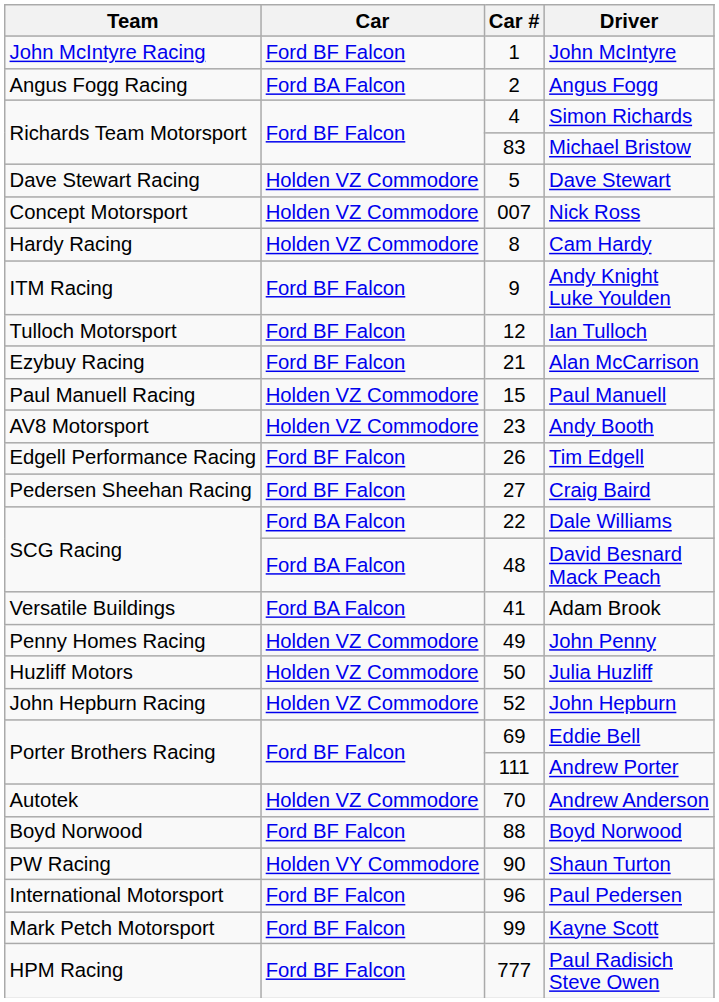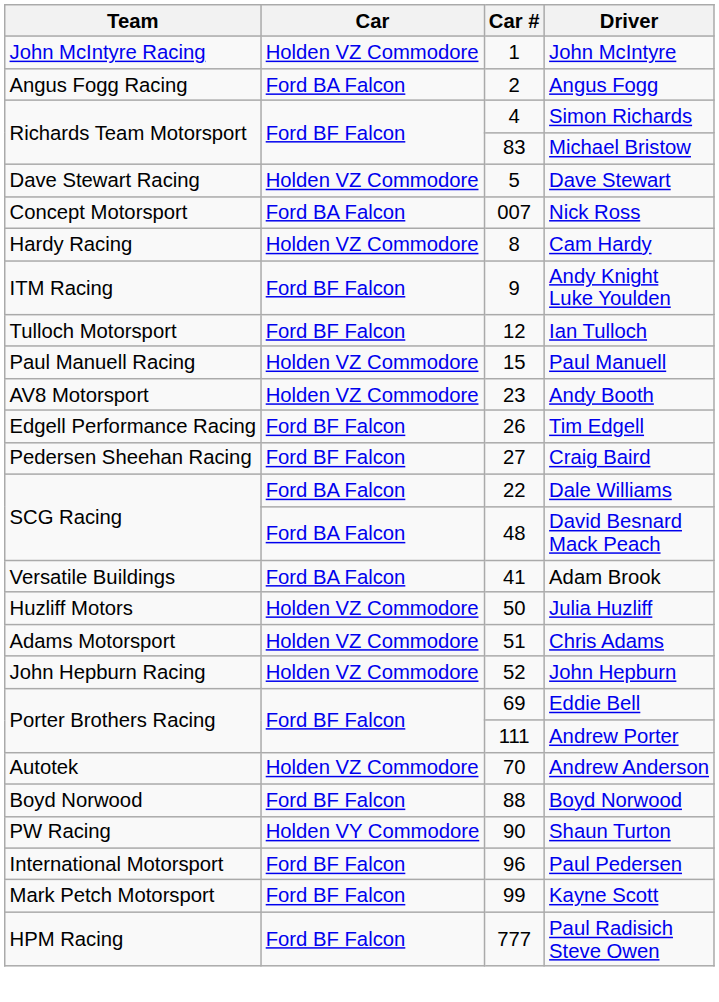John McIntyre | Car: Ford BF Falcon -> Holden VZ Commodore
Nick Ross | Car: Holden VZ Commodore -> Ford BA Falcon
- row: Ezybuy Racing | Ford BF Falcon | 21 | Alan McCarrison
- row: Penny Homes Racing | Holden VZ Commodore | 49 | John Penny
+ row: Adams Motorsport | Holden VZ Commodore | 51 | Chris Adams
